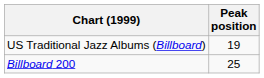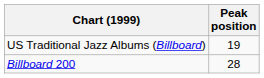Billboard 200 | Peak position: 25 -> 28
